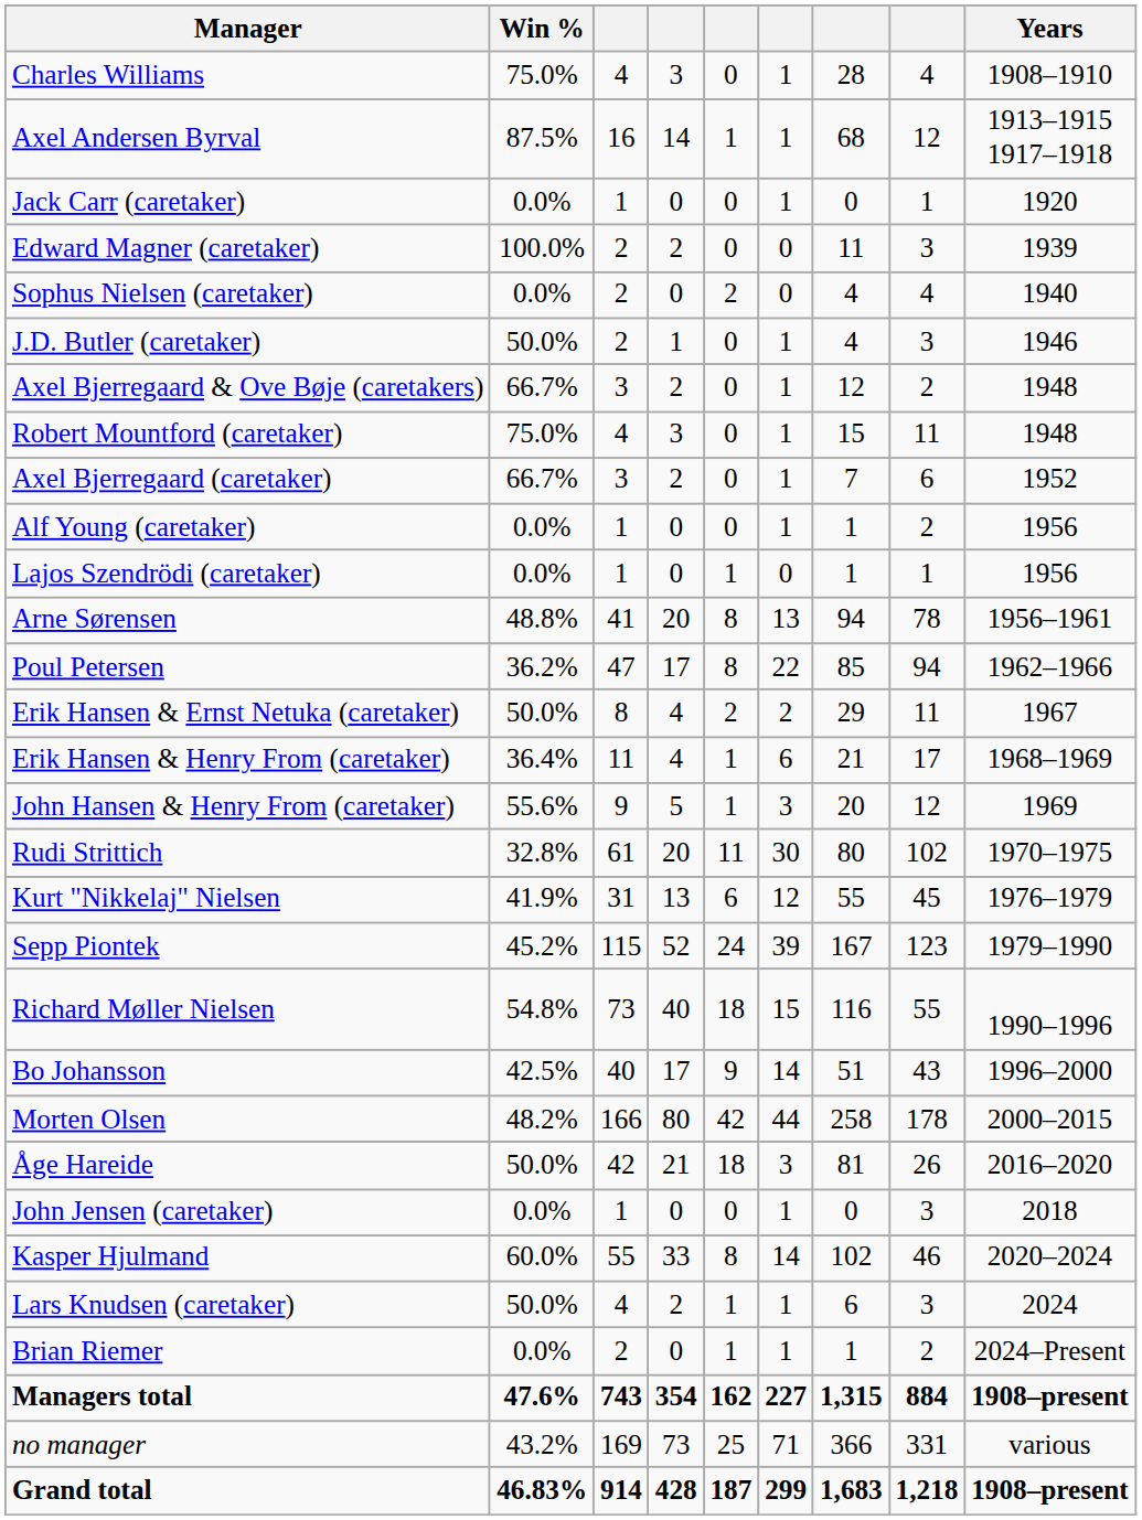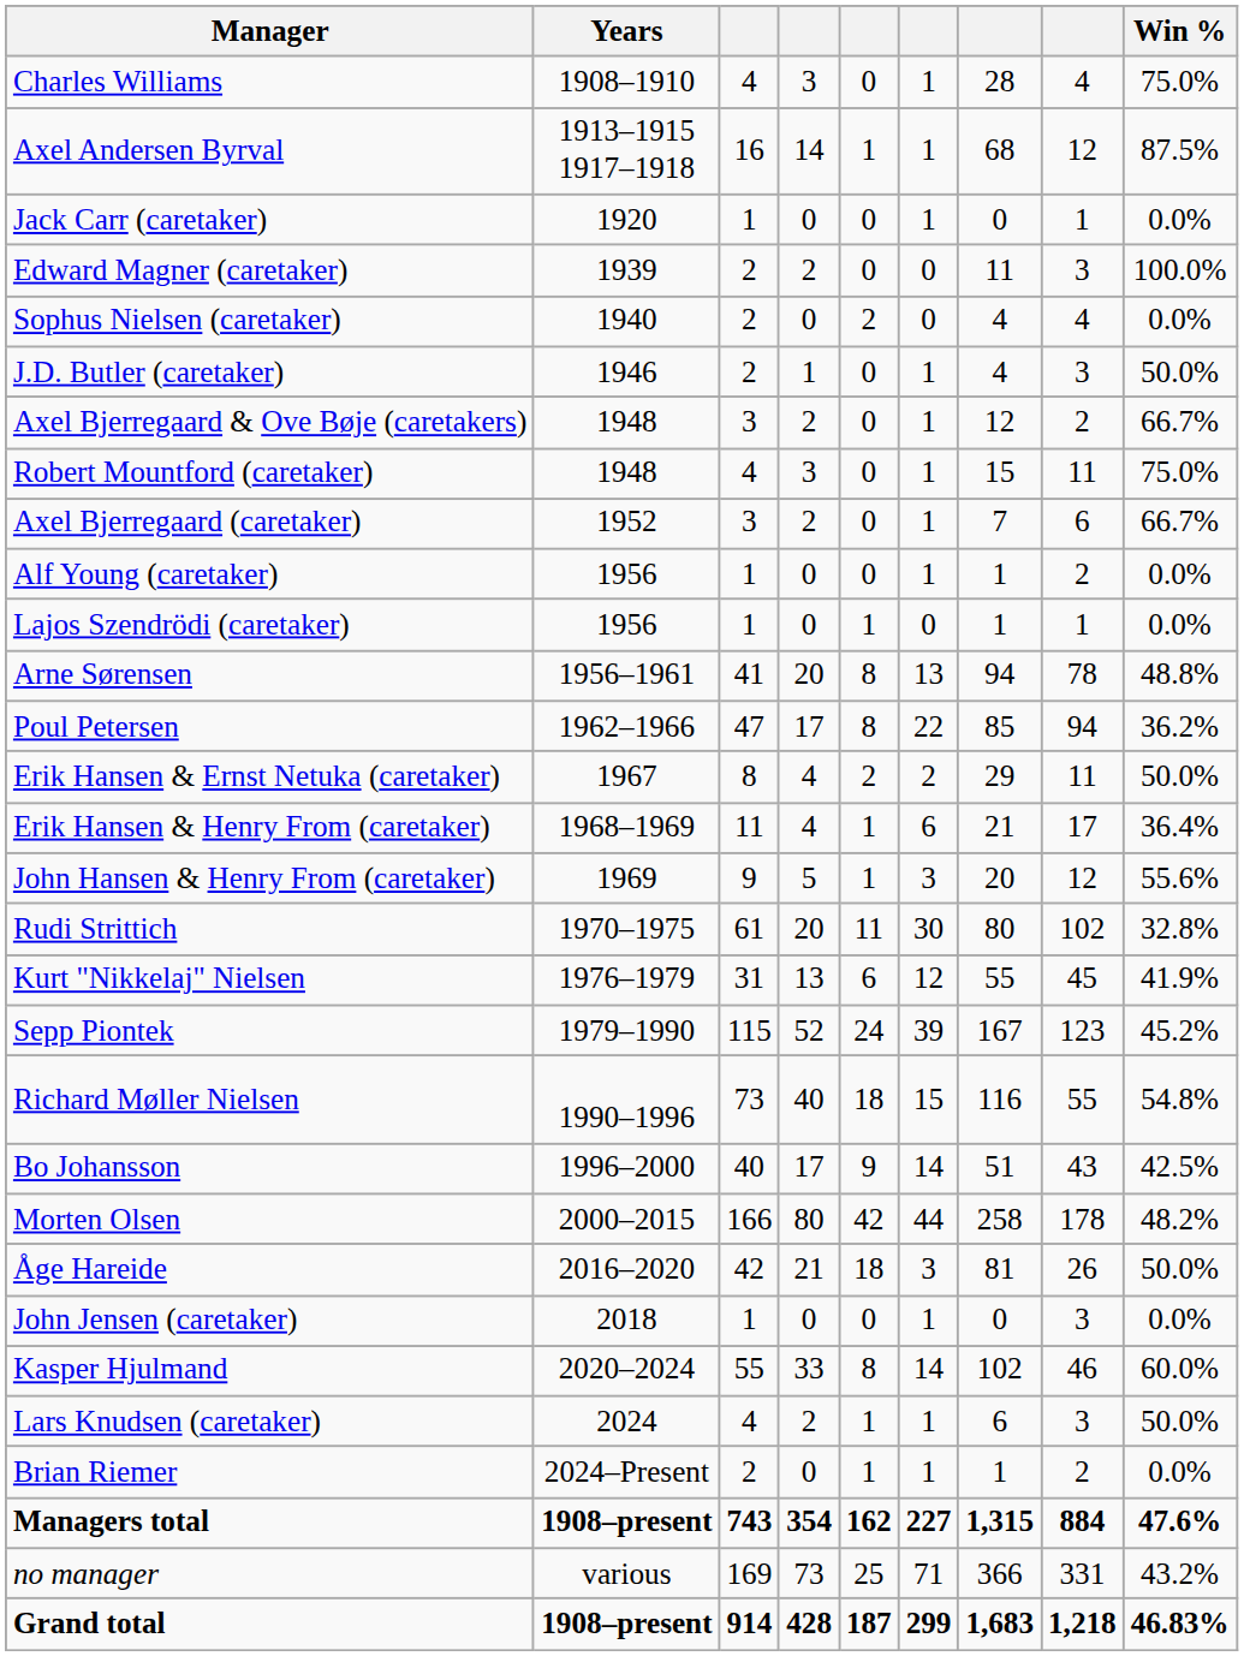columns swapped: Years <-> Win %
